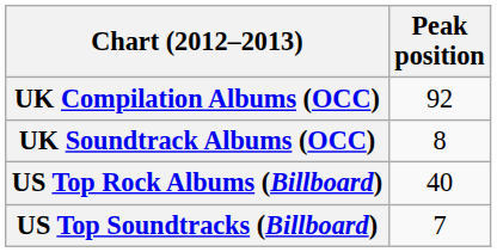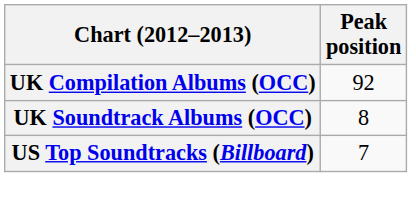- row: US Top Rock Albums (Billboard) | 40
